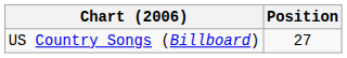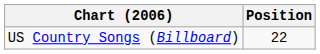US Country Songs (Billboard) | Position: 27 -> 22
